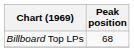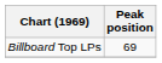Billboard Top LPs | Peak position: 68 -> 69
